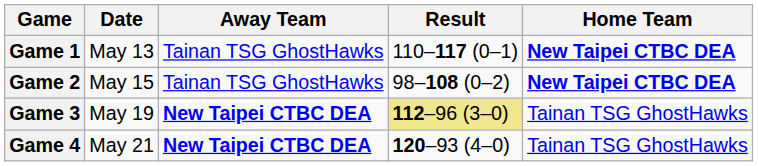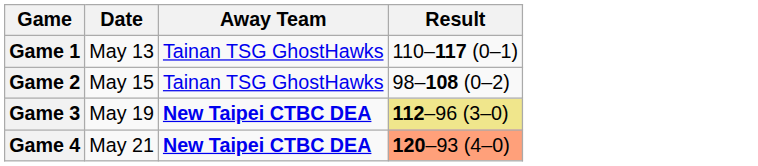- column: Home Team | New Taipei CTBC DEA | New Taipei CTBC DEA | Tainan TSG GhostHawks | Tainan TSG GhostHawks
Game 4 | Result: no background -> lightsalmon background
